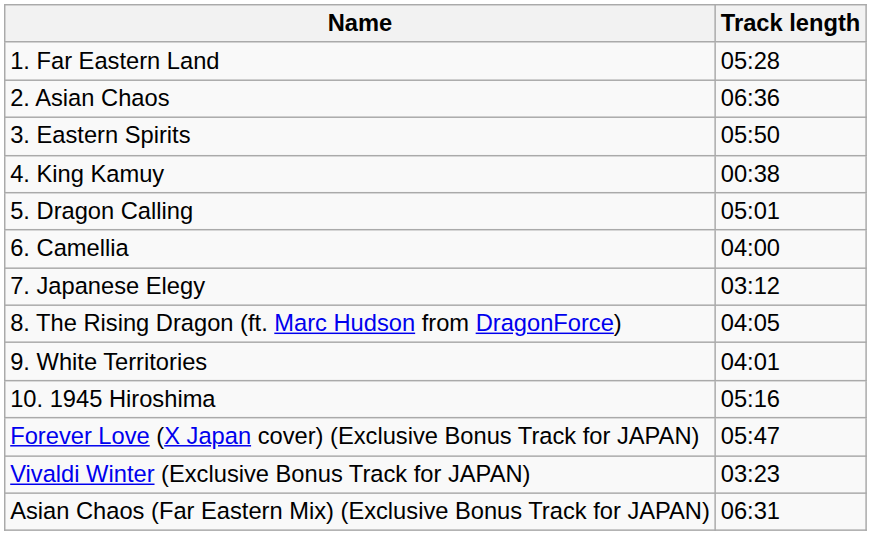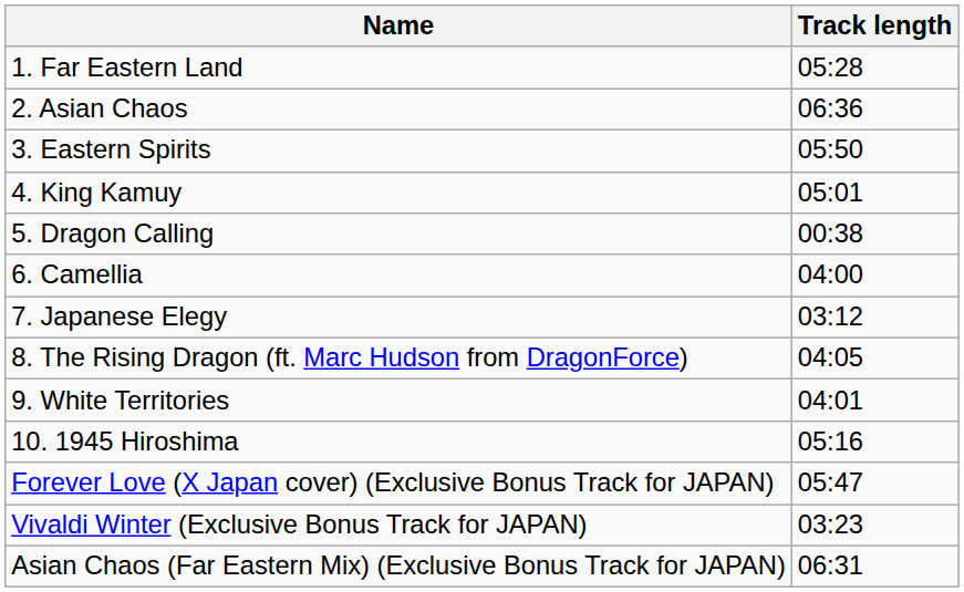4. King Kamuy | Track length: 00:38 -> 05:01
5. Dragon Calling | Track length: 05:01 -> 00:38
